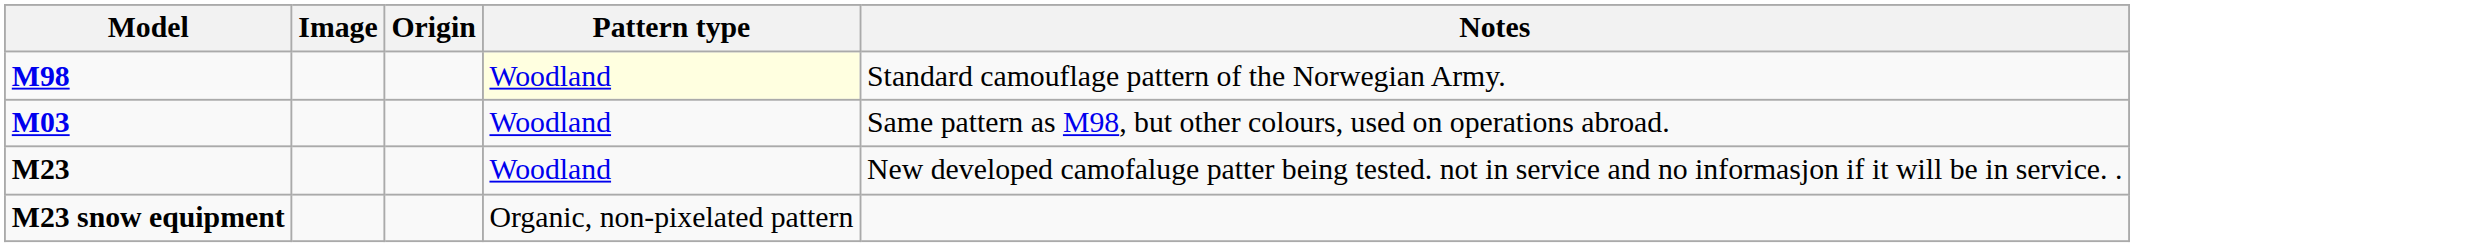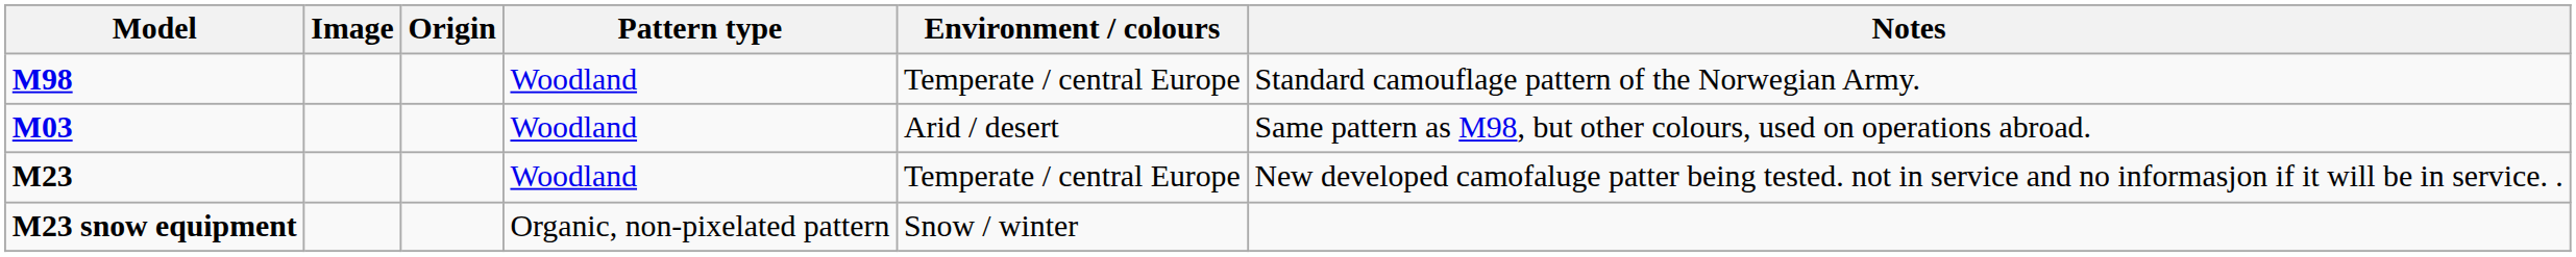+ column: Environment / colours | Temperate / central Europe | Arid / desert | Temperate / central Europe | Snow / winter
M98 | Pattern type: lightyellow background -> no background
